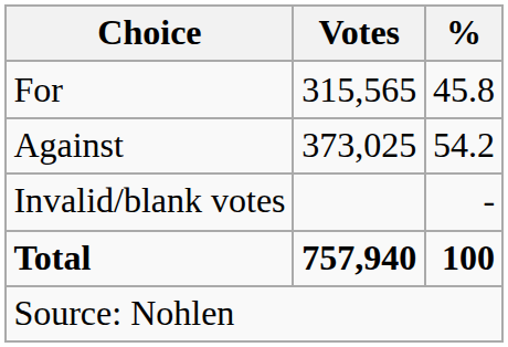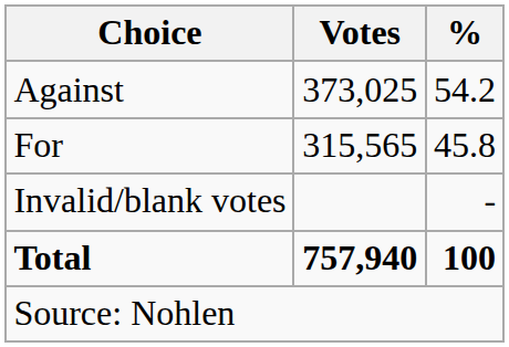rows swapped: For <-> Against
